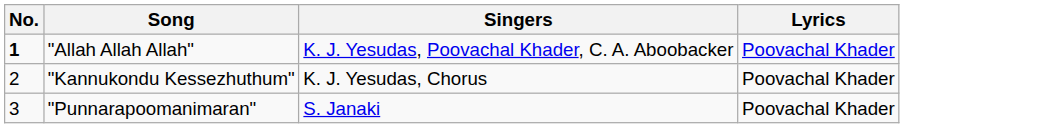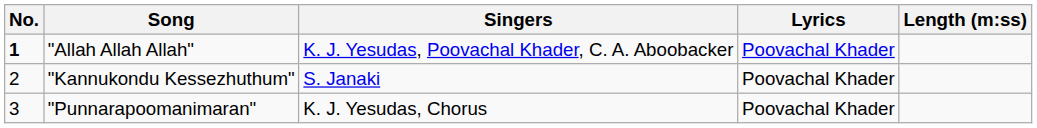+ column: Length (m:ss)
"Kannukondu Kessezhuthum" | Singers: K. J. Yesudas, Chorus -> S. Janaki
"Punnarapoomanimaran" | Singers: S. Janaki -> K. J. Yesudas, Chorus
